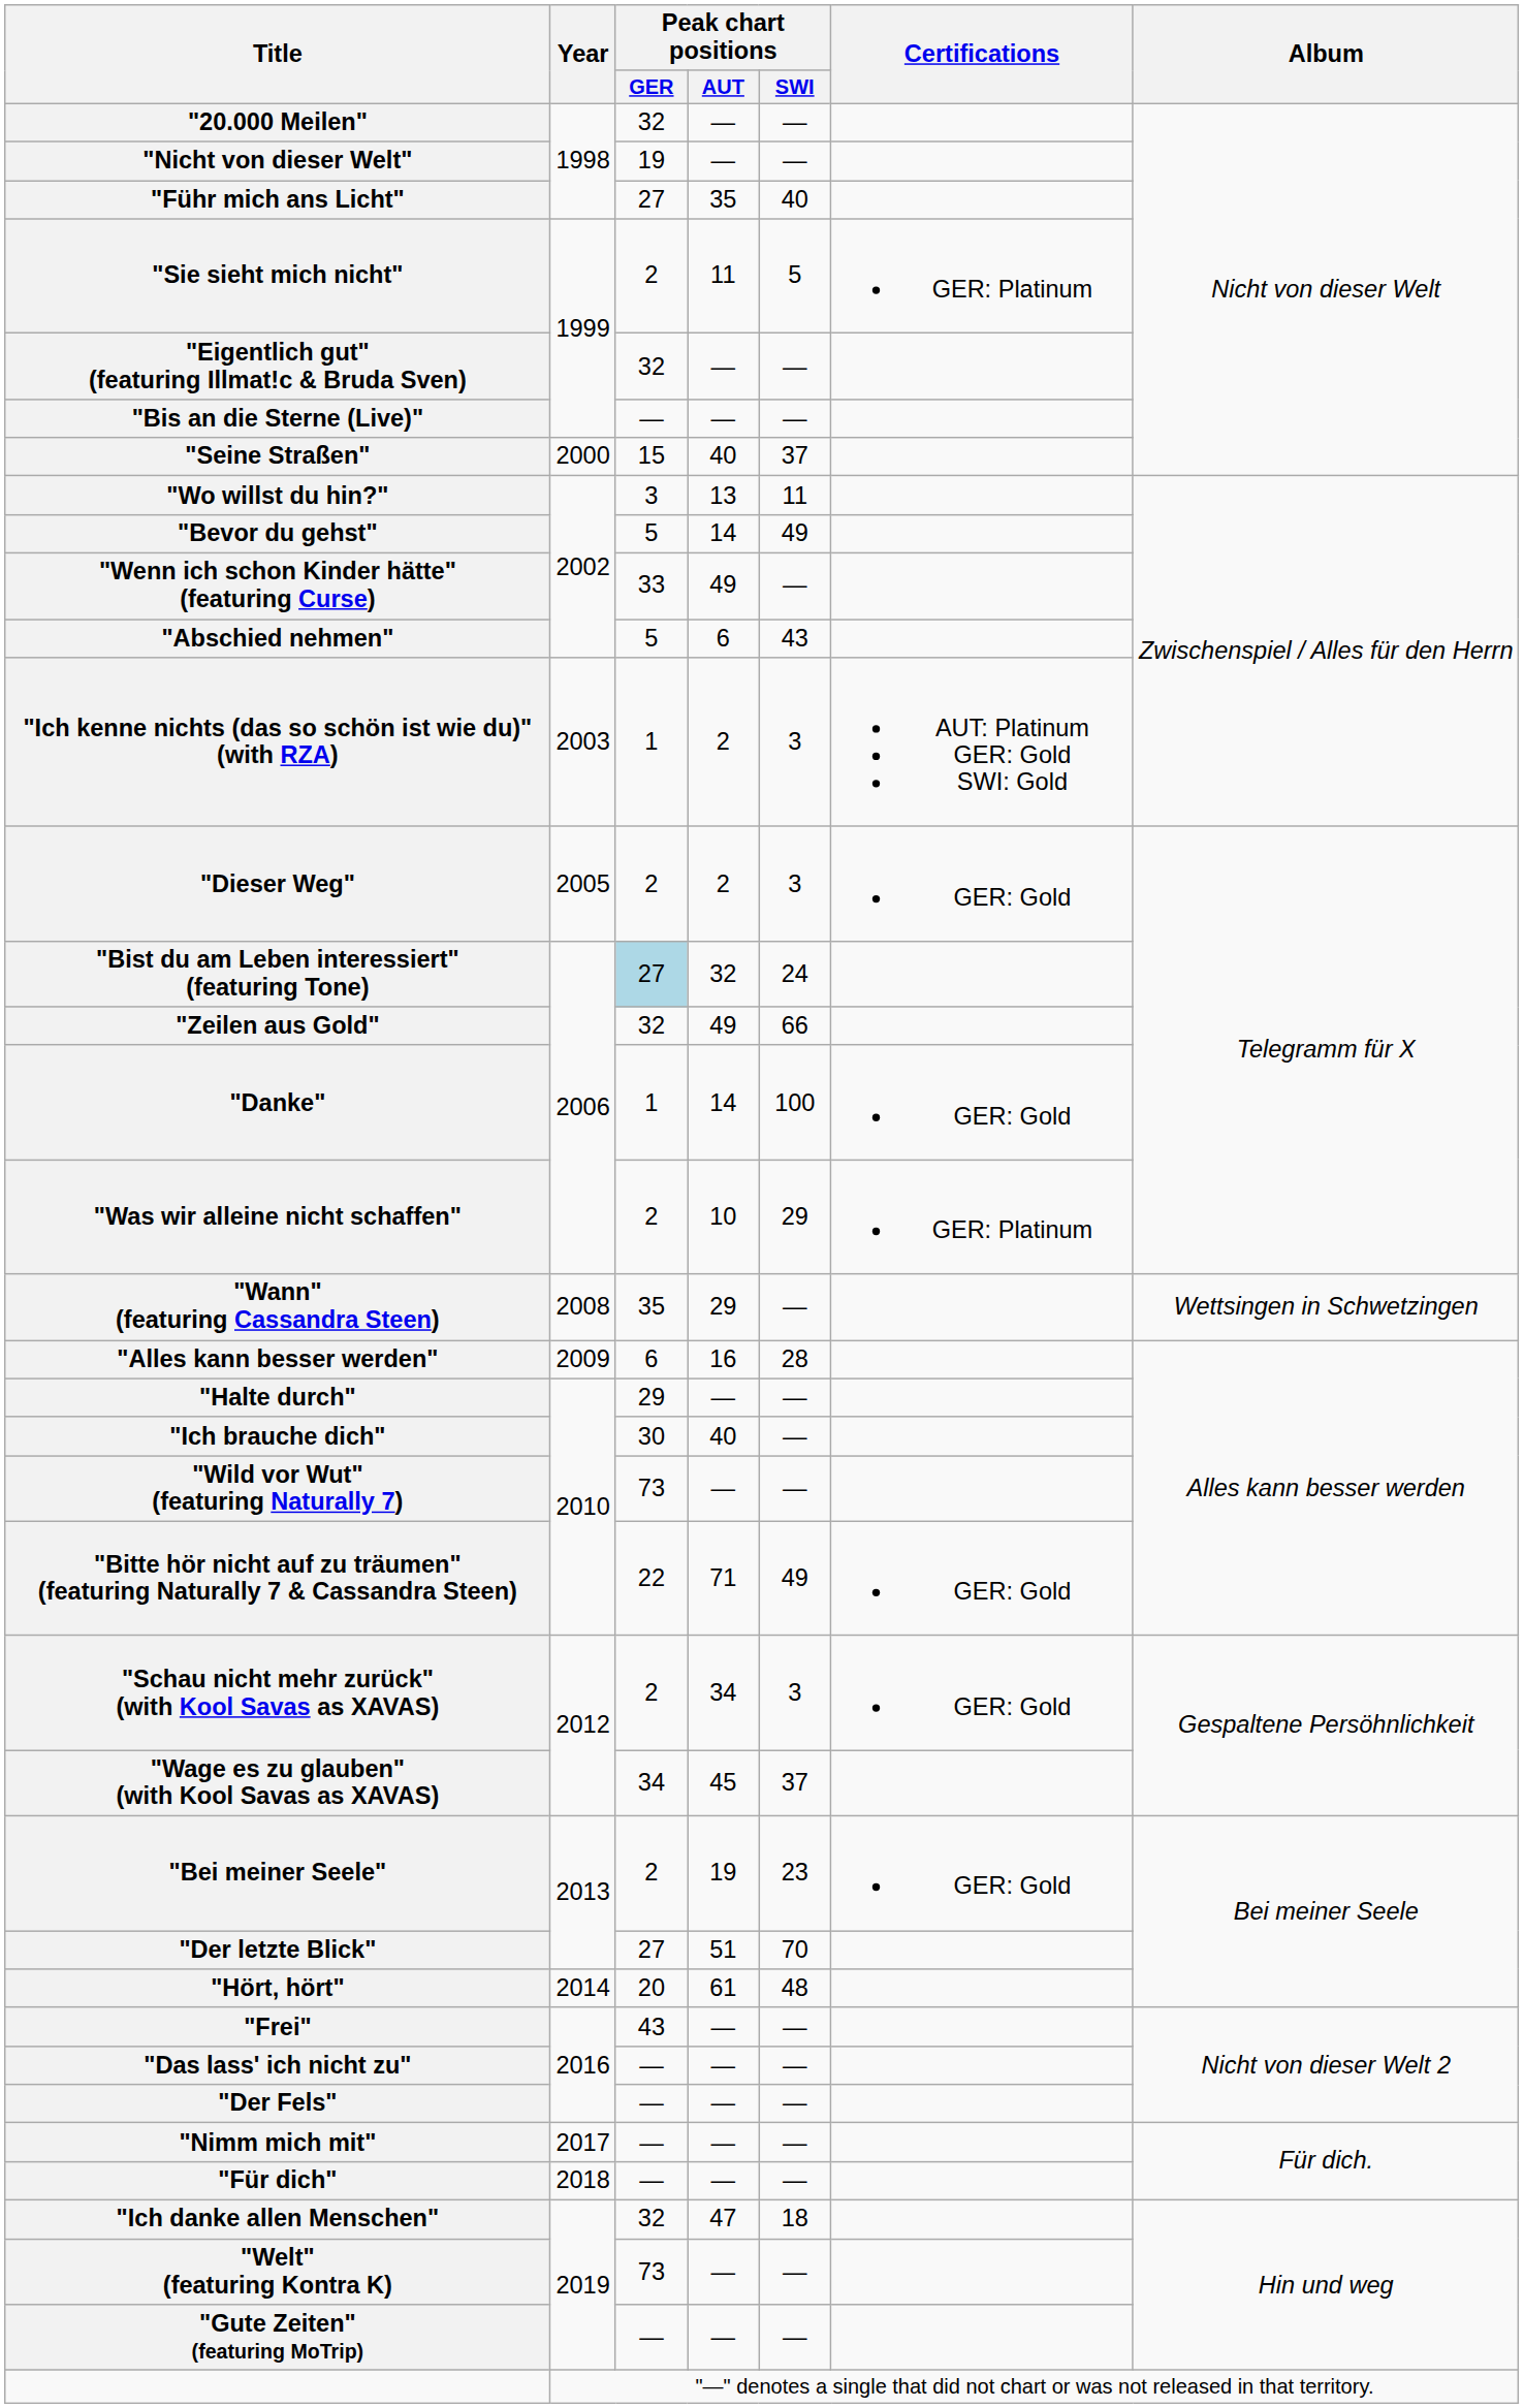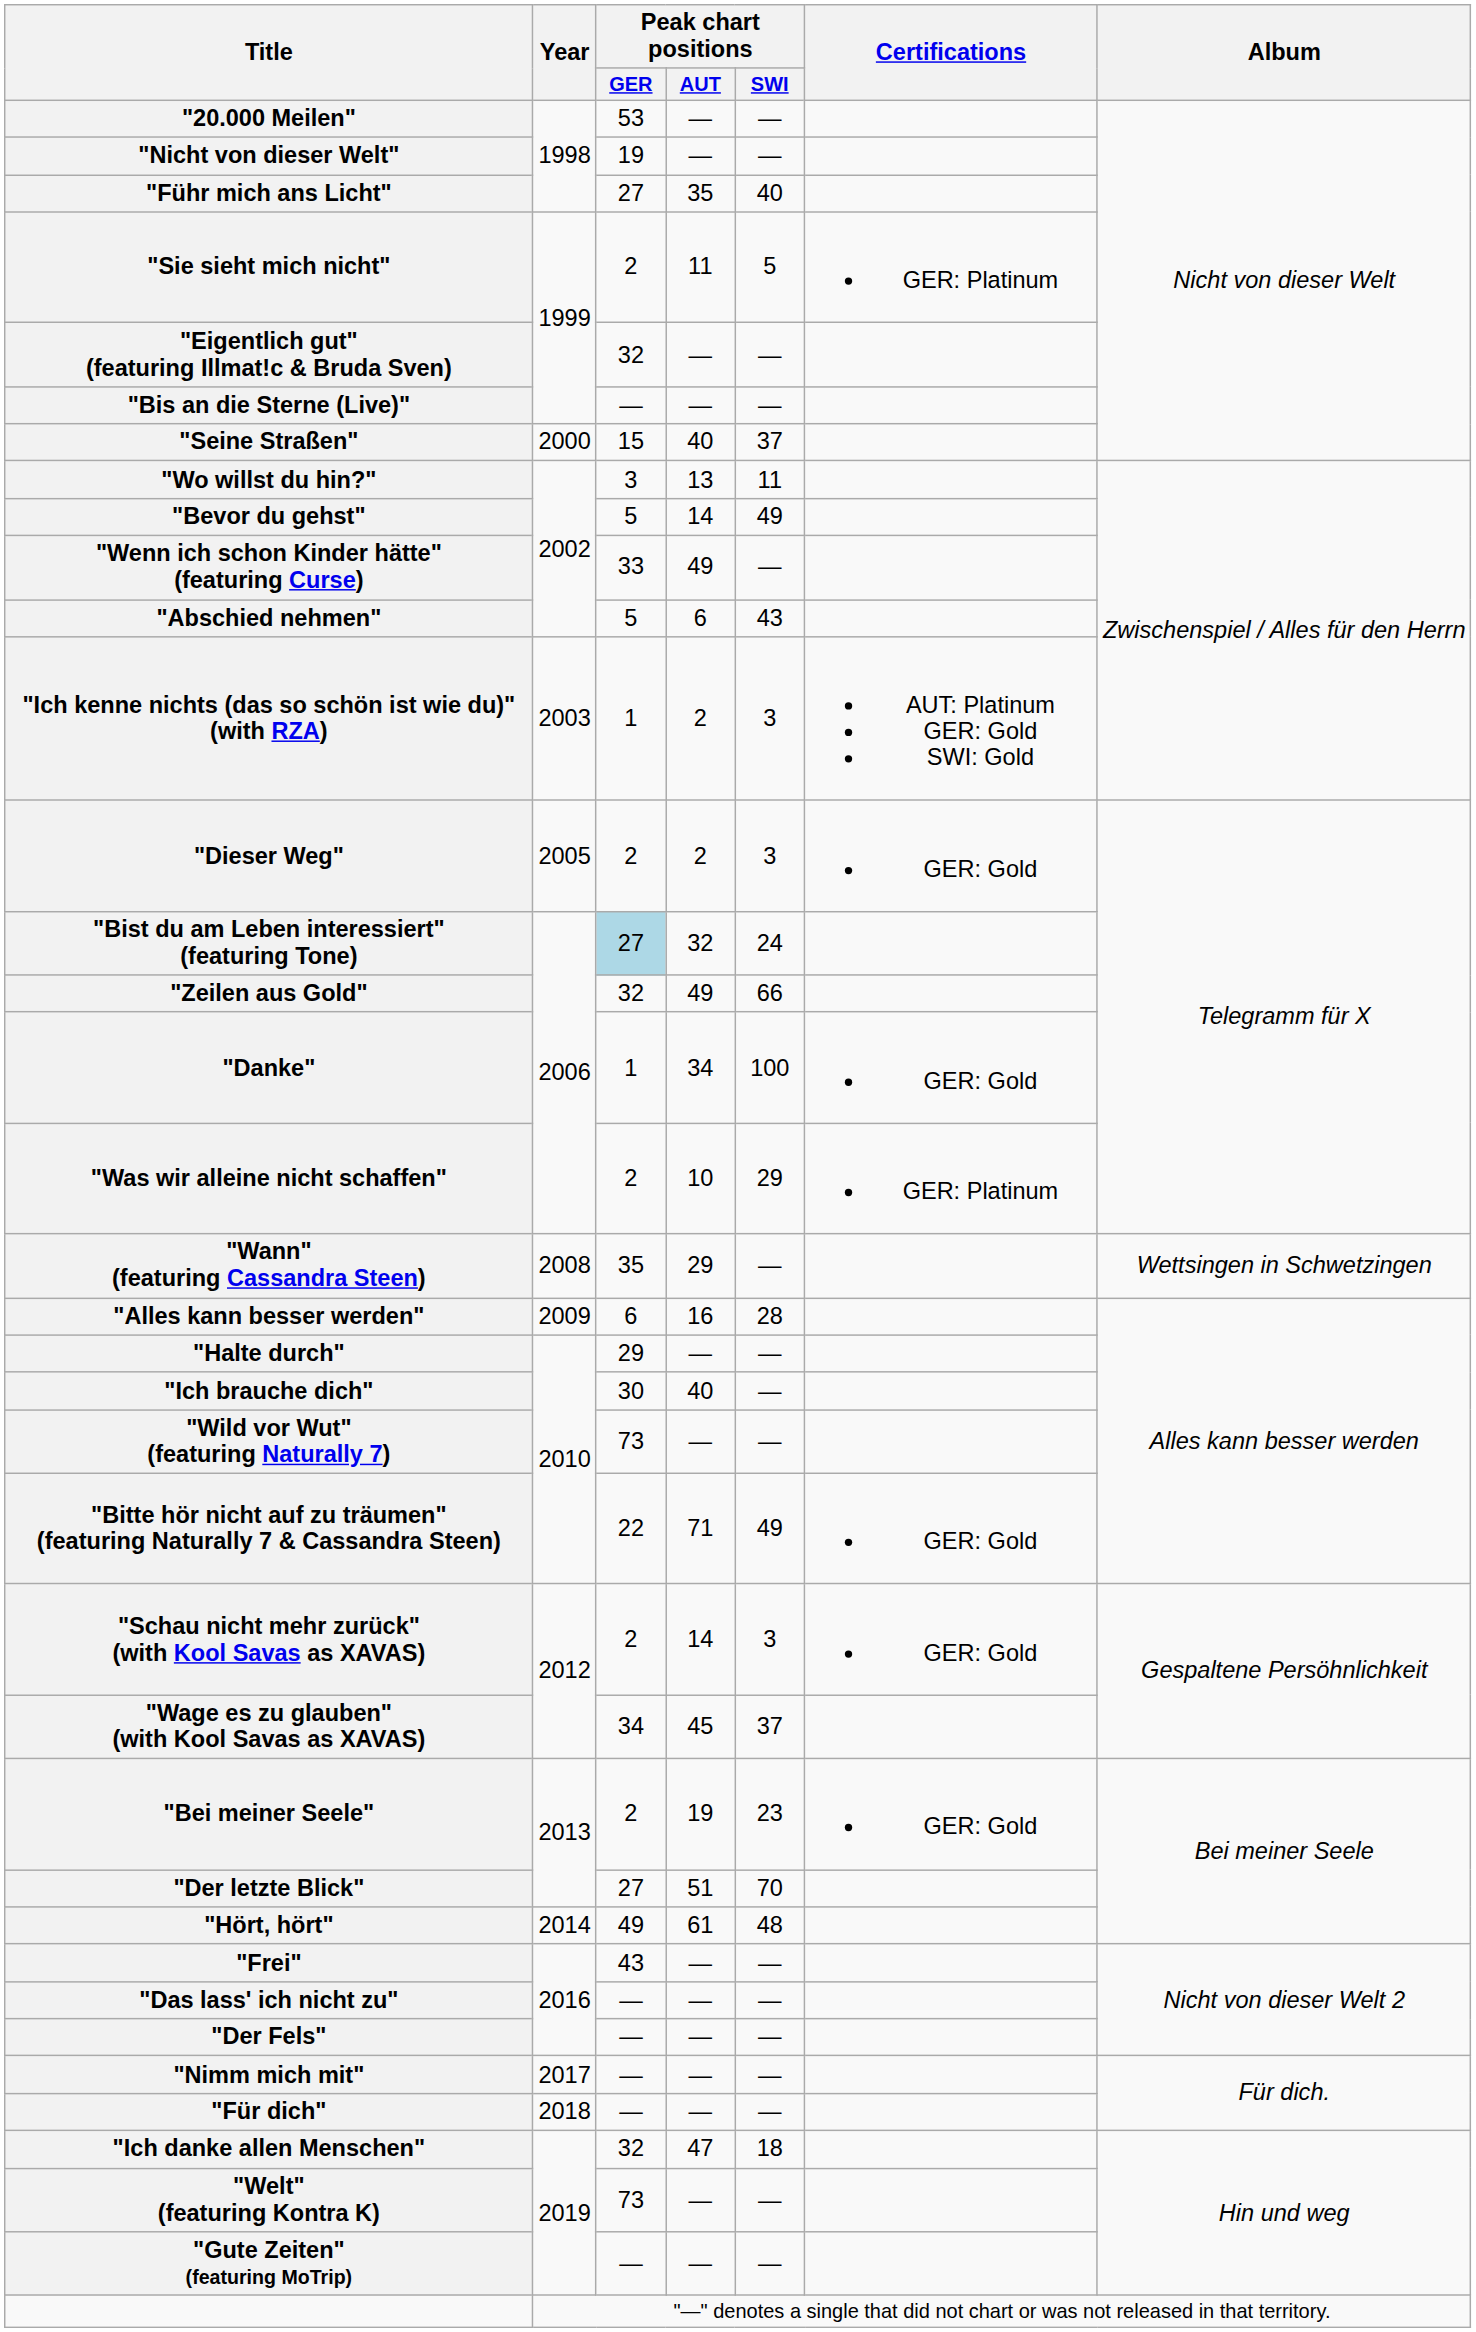"20.000 Meilen" | Peak chart positions / GER: 32 -> 53
"Danke" | Peak chart positions / AUT: 14 -> 34
"Schau nicht mehr zurück" (with Kool Savas as XAVAS) | Peak chart positions / AUT: 34 -> 14
"Hört, hört" | Peak chart positions / GER: 20 -> 49
